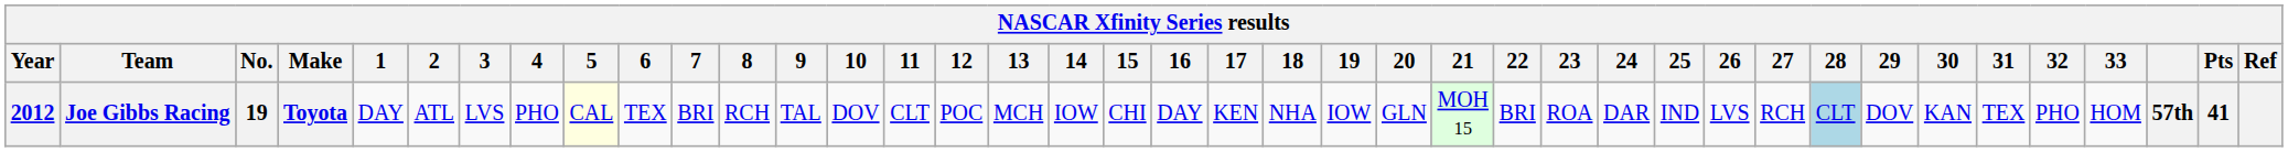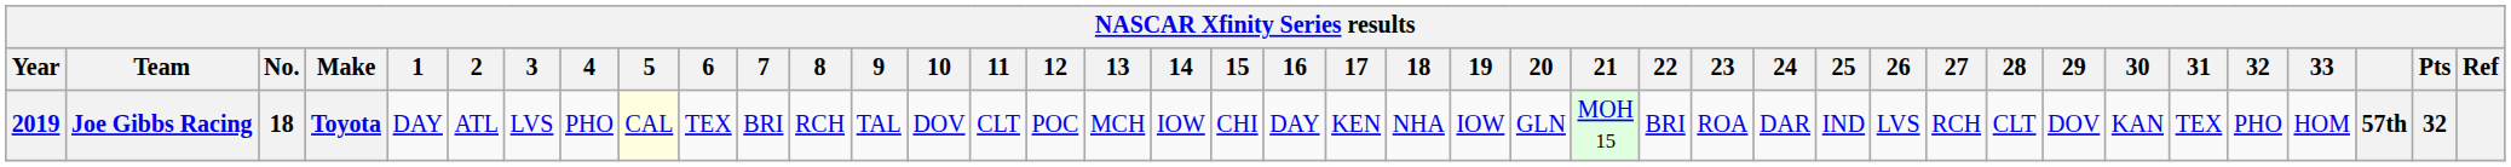Joe Gibbs Racing | Year: 2012 -> 2019
Joe Gibbs Racing | No.: 19 -> 18
Joe Gibbs Racing | 28: lightblue background -> no background
Joe Gibbs Racing | Pts: 41 -> 32
